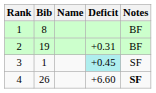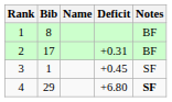2 | Bib: 19 -> 17
3 | Deficit: paleturquoise background -> no background
4 | Bib: 26 -> 29
4 | Deficit: +6.60 -> +6.80
